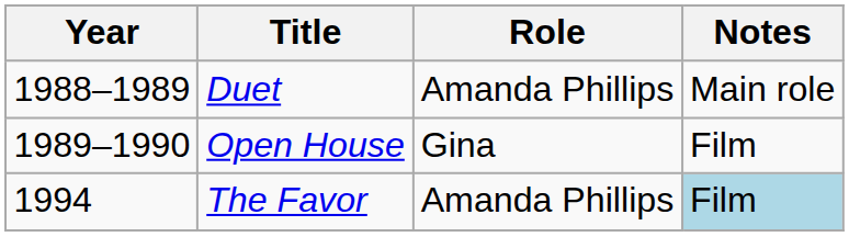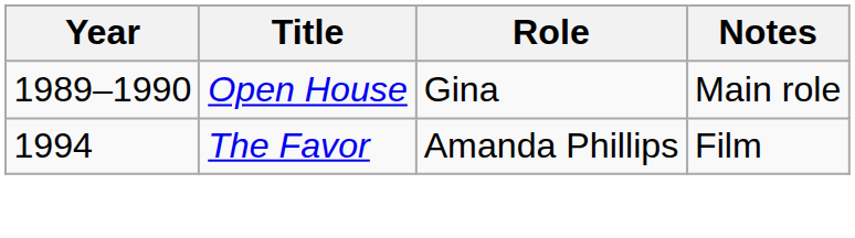- row: 1988–1989 | Duet | Amanda Phillips | Main role
Open House | Notes: Film -> Main role
The Favor | Notes: lightblue background -> no background
